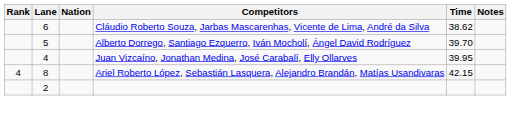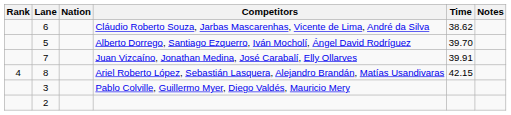Juan Vizcaíno, Jonathan Medina, José Carabalí, Elly Ollarves | Lane: 4 -> 7
Juan Vizcaíno, Jonathan Medina, José Carabalí, Elly Ollarves | Time: 39.95 -> 39.91
+ row: 3 | Pablo Colville, Guillermo Myer, Diego Valdés, Mauricio Mery
